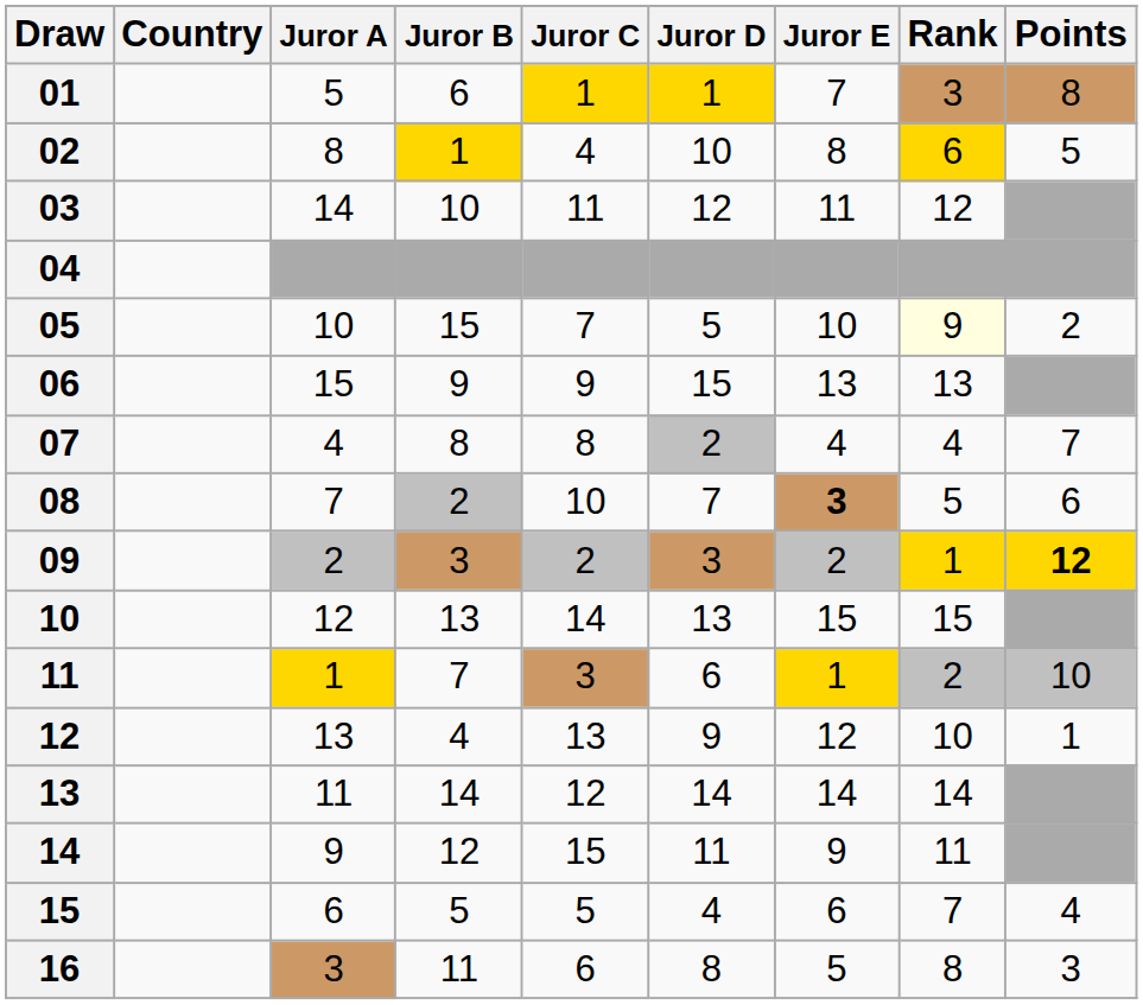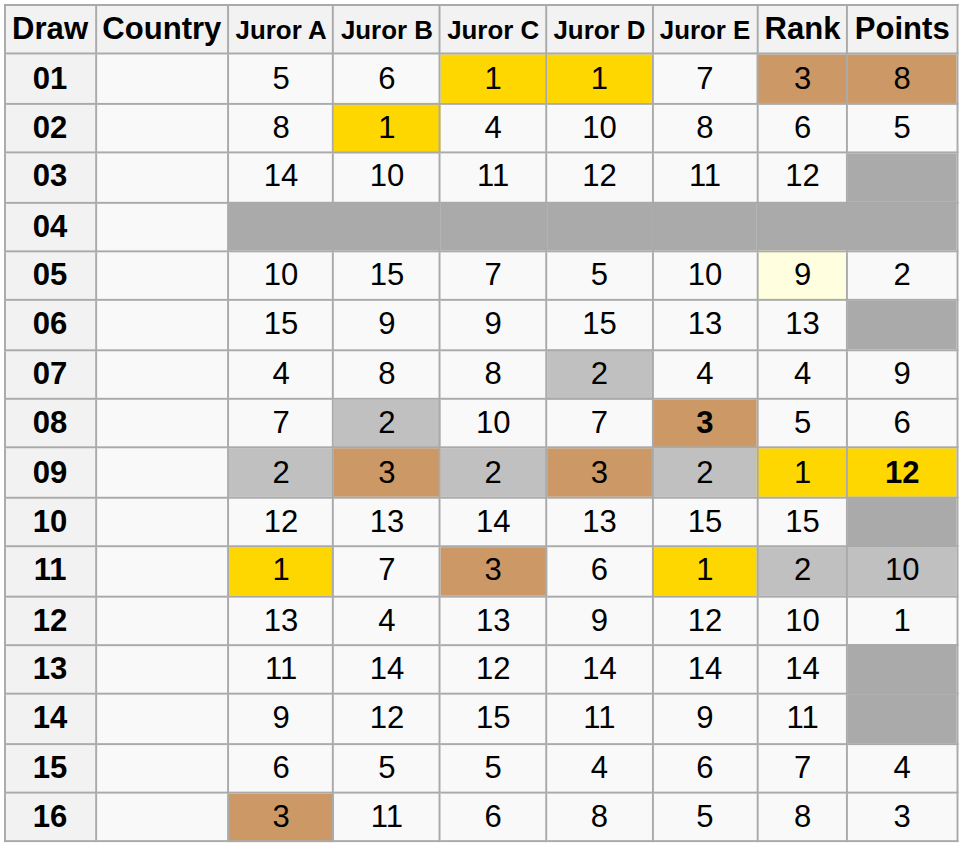02 | Rank: gold background -> no background
07 | Points: 7 -> 9
